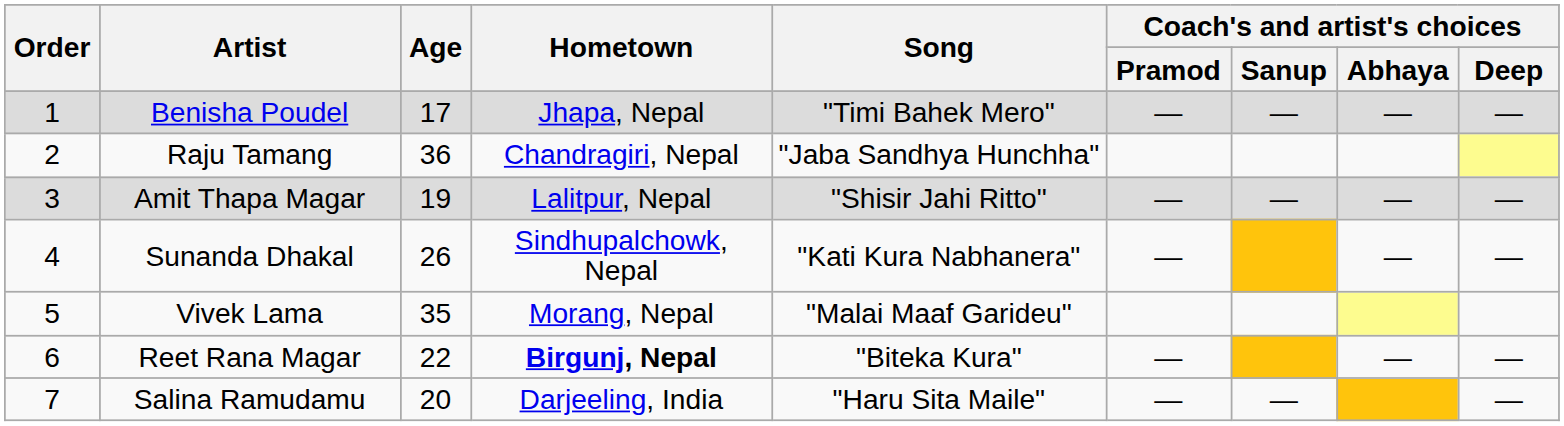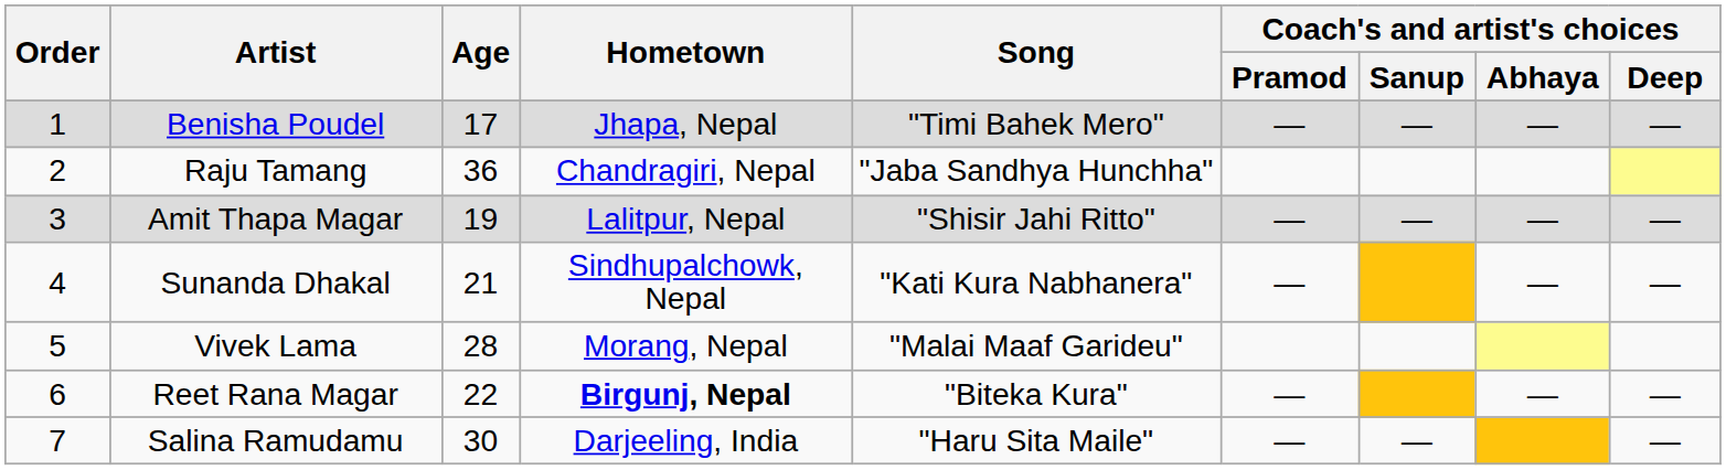Sunanda Dhakal | Age: 26 -> 21
Vivek Lama | Age: 35 -> 28
Salina Ramudamu | Age: 20 -> 30
